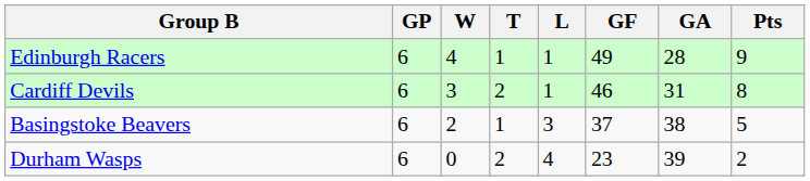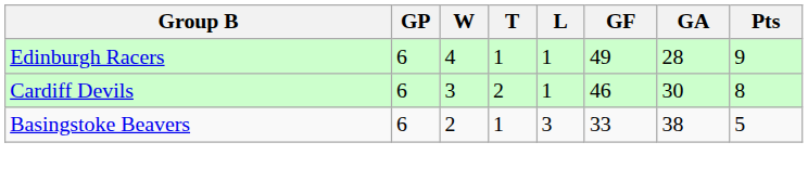Cardiff Devils | GA: 31 -> 30
Basingstoke Beavers | GF: 37 -> 33
- row: Durham Wasps | 6 | 0 | 2 | 4 | 23 | 39 | 2
